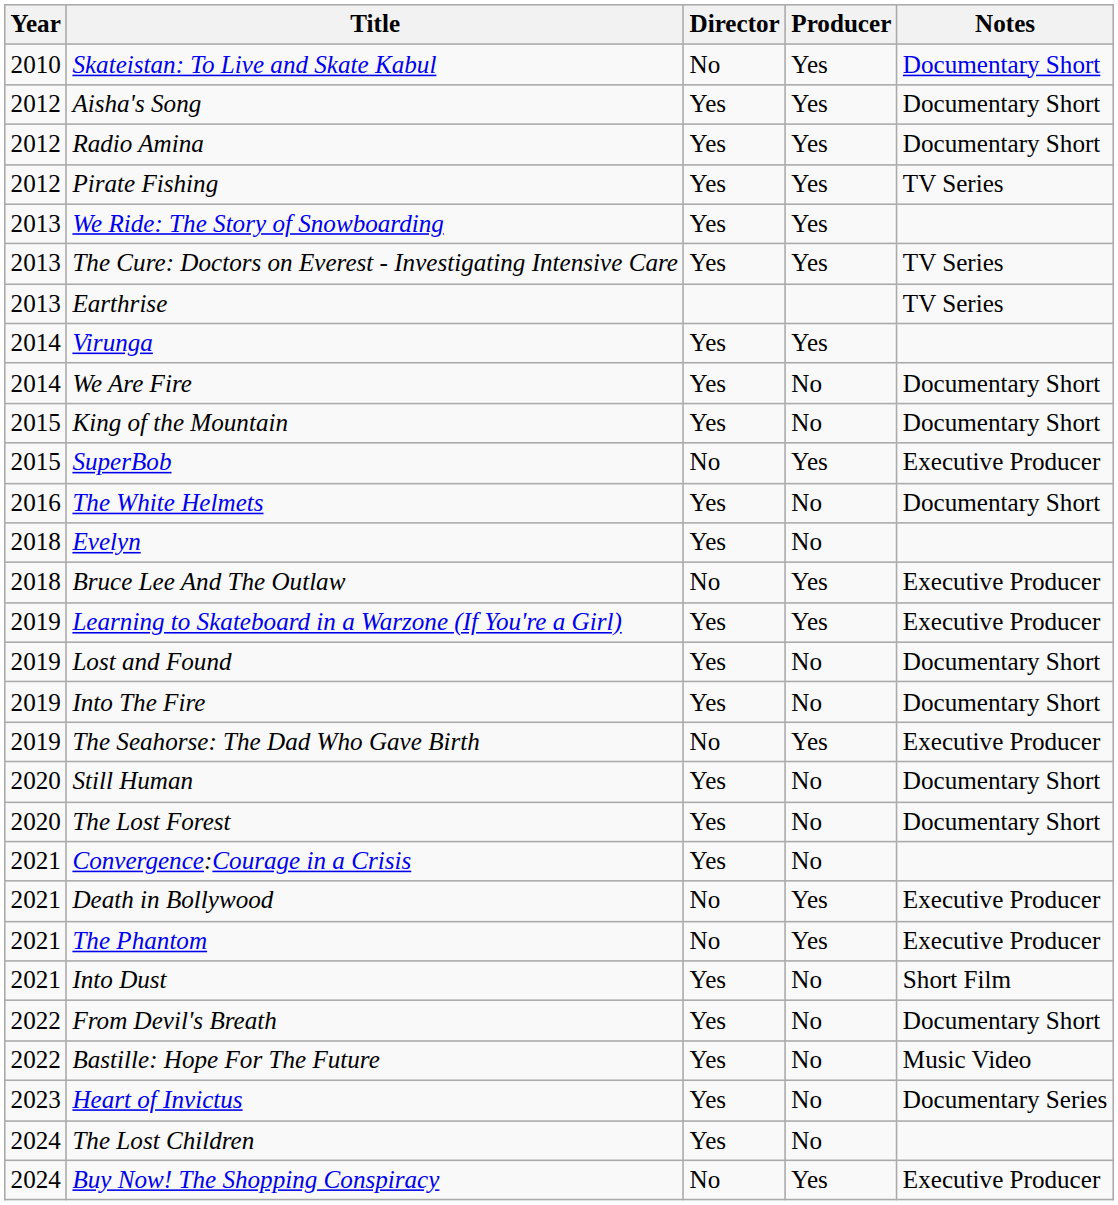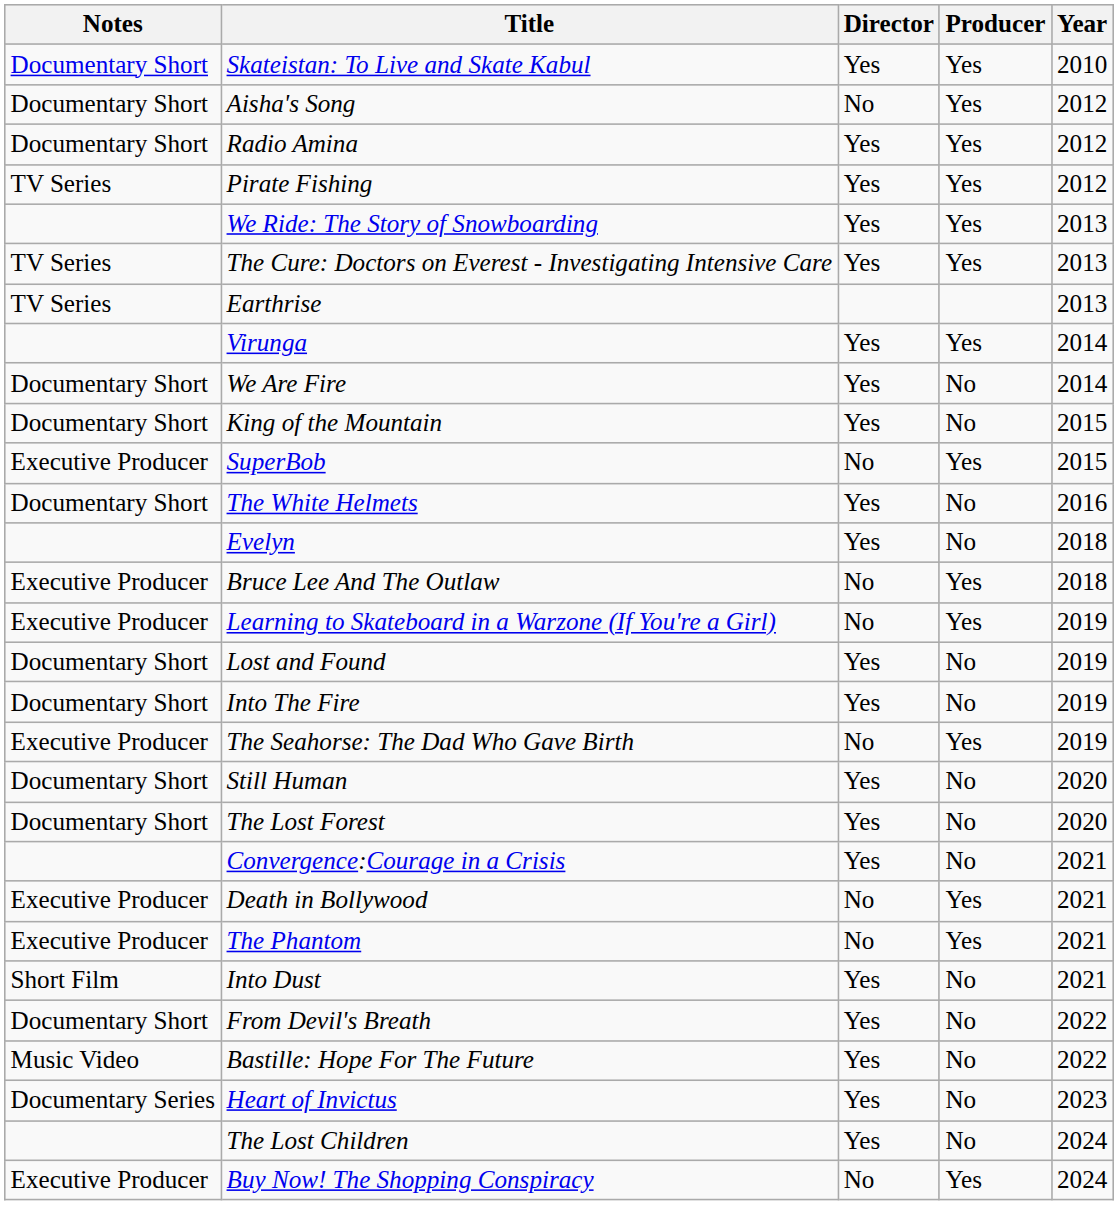columns swapped: Year <-> Notes
Skateistan: To Live and Skate Kabul | Director: No -> Yes
Aisha's Song | Director: Yes -> No
Learning to Skateboard in a Warzone (If You're a Girl) | Director: Yes -> No
